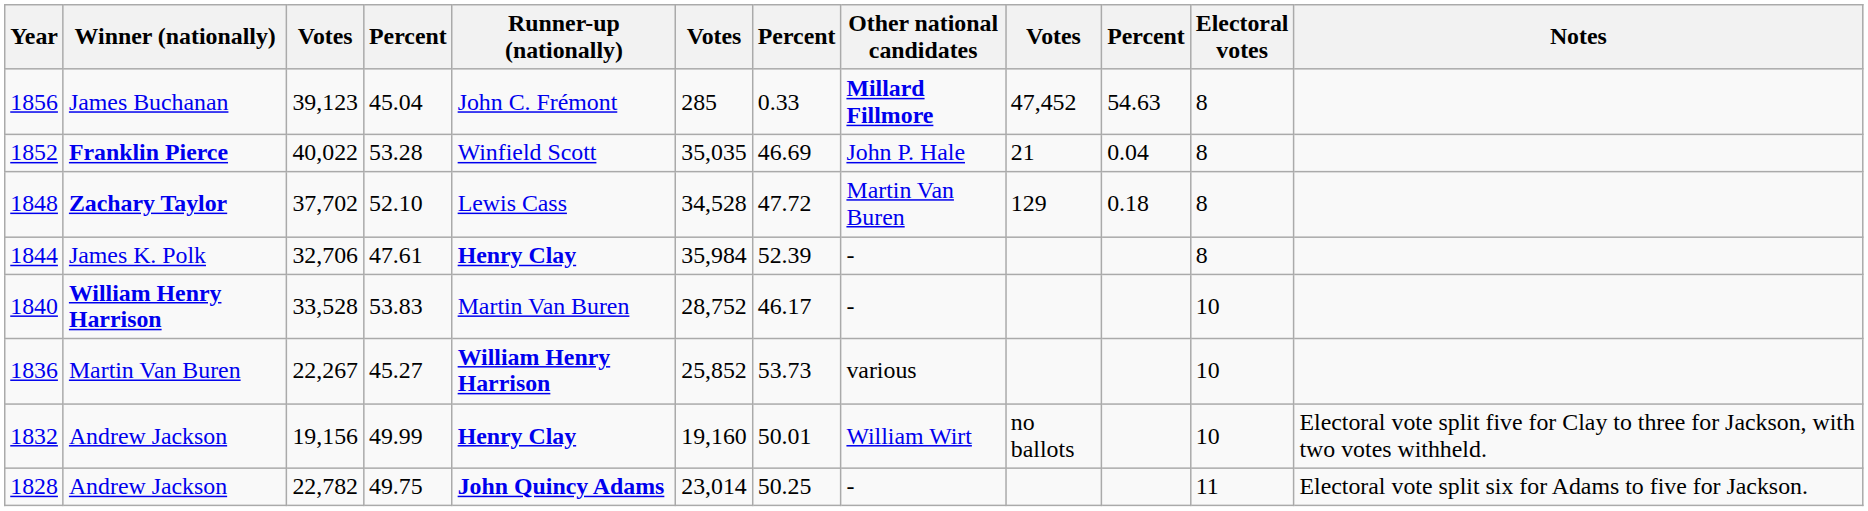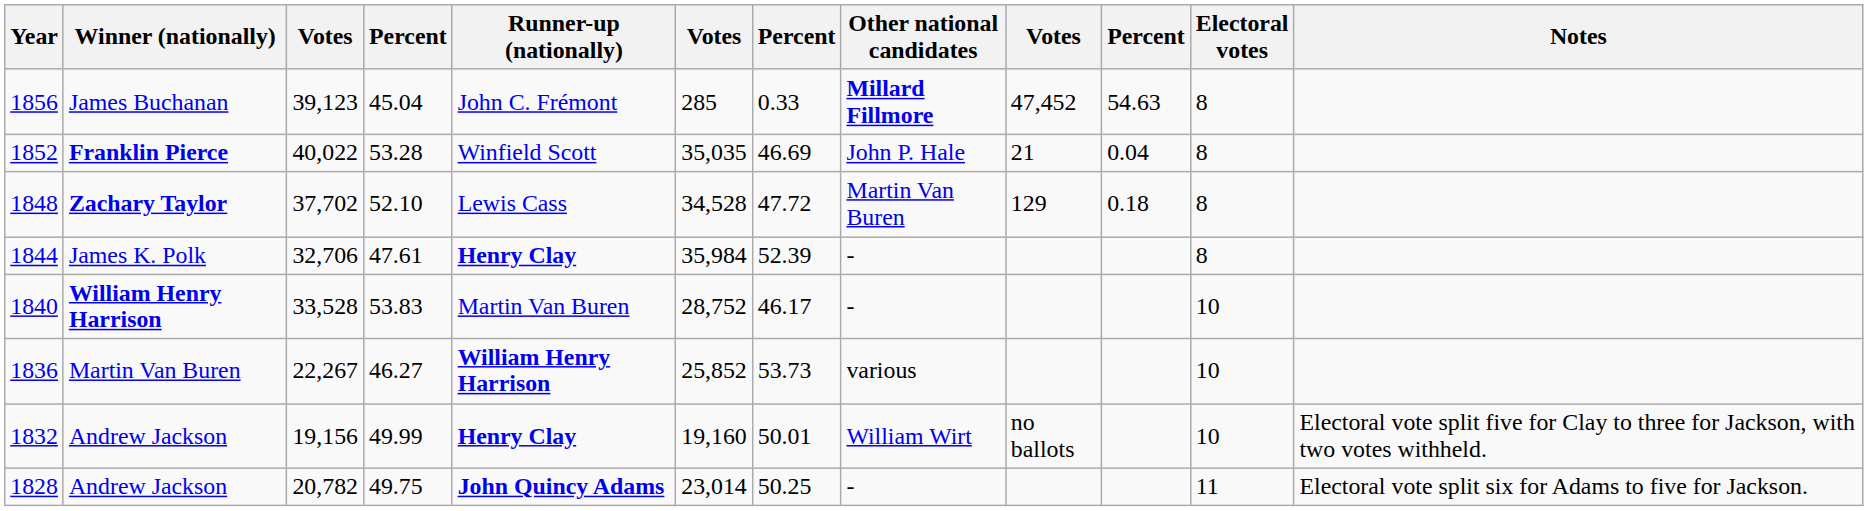1836 | column 4: 45.27 -> 46.27
1828 | column 3: 22,782 -> 20,782
